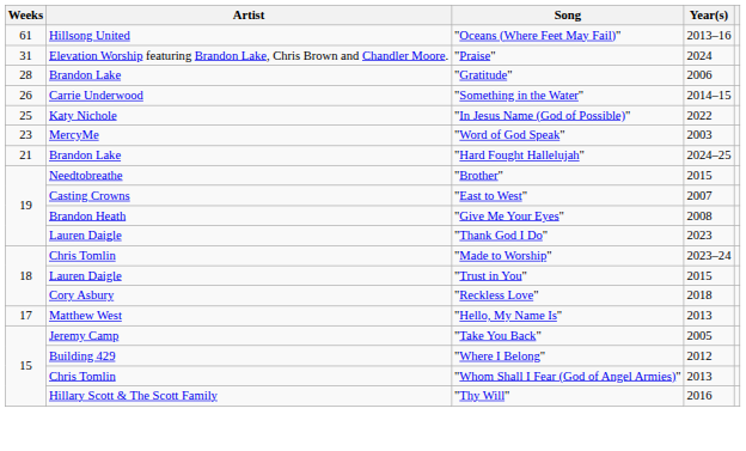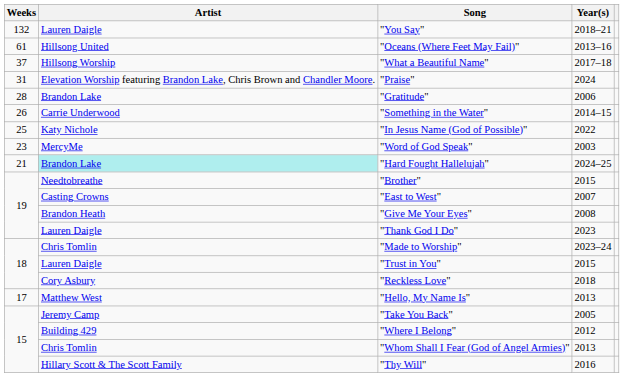+ row: 132 | Lauren Daigle | "You Say" | 2018–21
+ row: 37 | Hillsong Worship | "What a Beautiful Name" | 2017–18
"Hard Fought Hallelujah" | Artist: no background -> paleturquoise background
